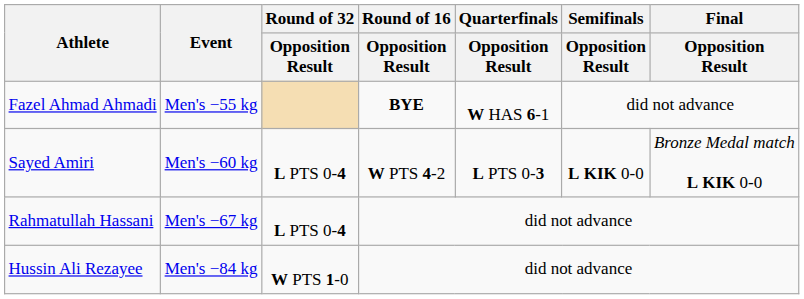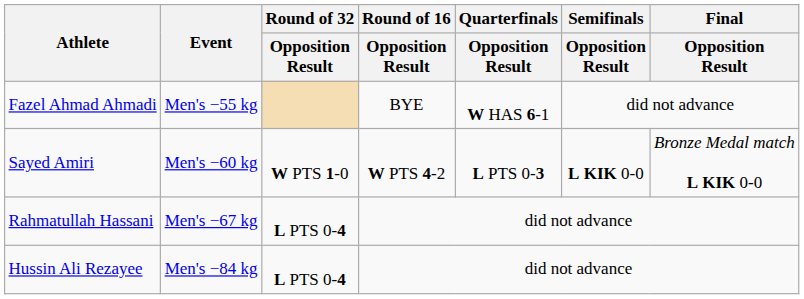Fazel Ahmad Ahmadi | Round of 16 / Opposition Result: bold -> normal
Sayed Amiri | Round of 32 / Opposition Result: L PTS 0-4 -> W PTS 1-0
Hussin Ali Rezayee | Round of 32 / Opposition Result: W PTS 1-0 -> L PTS 0-4
